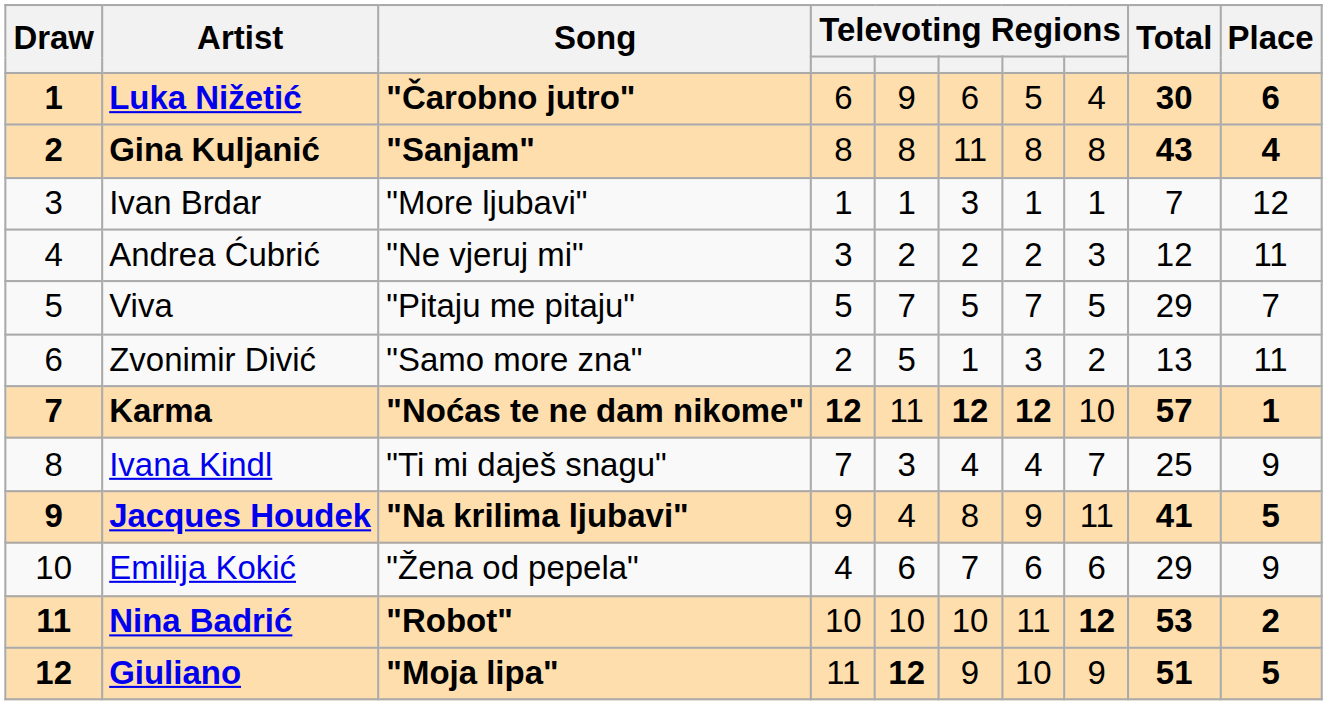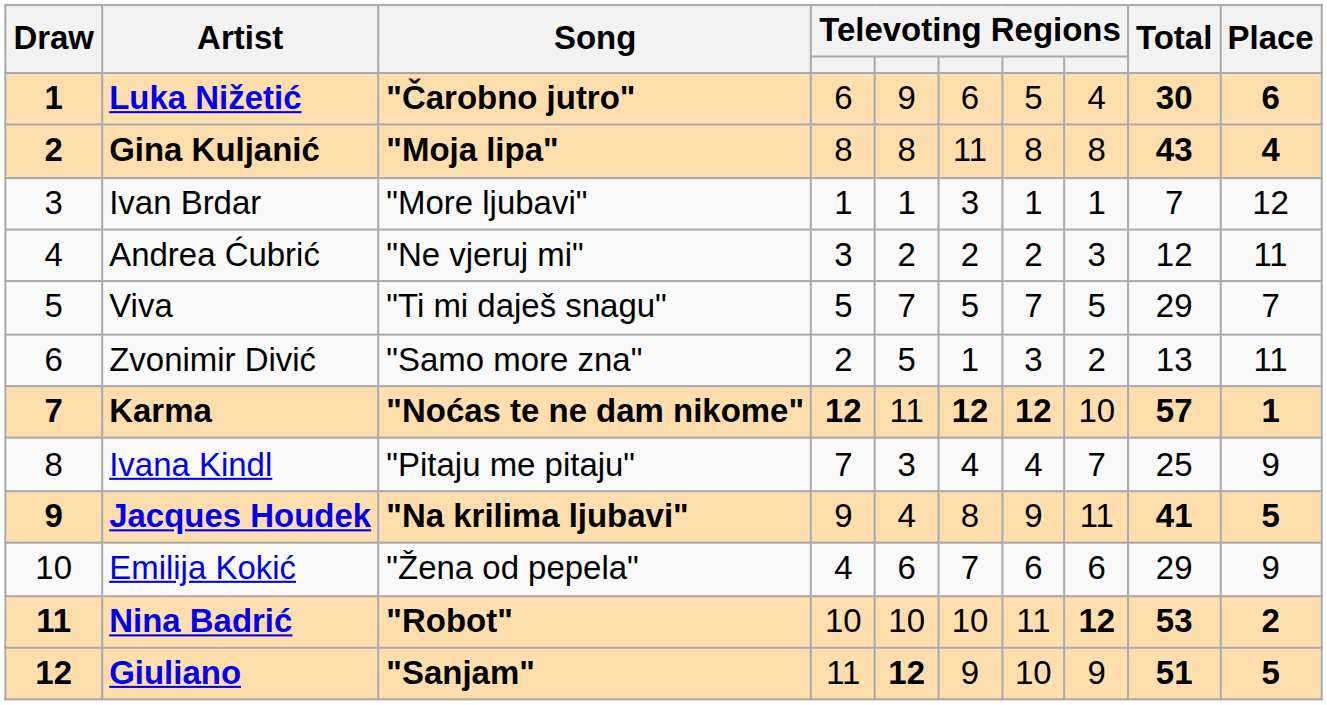Gina Kuljanić | Song: "Sanjam" -> "Moja lipa"
Viva | Song: "Pitaju me pitaju" -> "Ti mi daješ snagu"
Ivana Kindl | Song: "Ti mi daješ snagu" -> "Pitaju me pitaju"
Giuliano | Song: "Moja lipa" -> "Sanjam"
